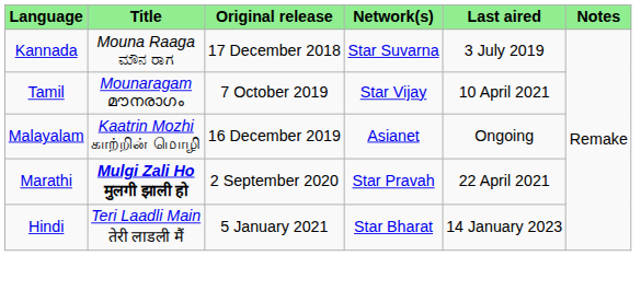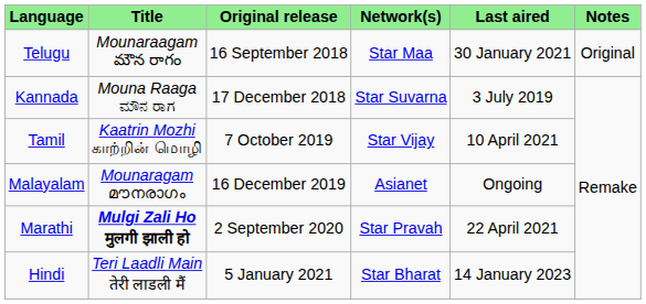+ row: Telugu | Mounaraagam మౌన రాగం | 16 September 2018 | Star Maa | 30 January 2021 | Original
Tamil | Title: Mounaragam മൗനരാഗം -> Kaatrin Mozhi காற்றின் மொழி
Malayalam | Title: Kaatrin Mozhi காற்றின் மொழி -> Mounaragam മൗനരാഗം
